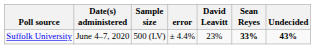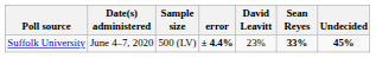Suffolk University | error: normal -> bold
Suffolk University | Undecided: 43% -> 45%
